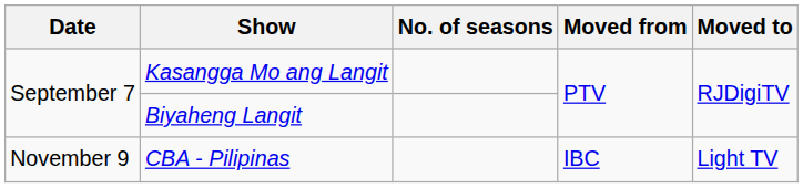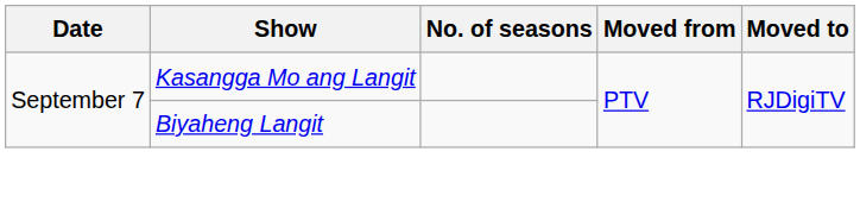- row: November 9 | CBA - Pilipinas | IBC | Light TV
